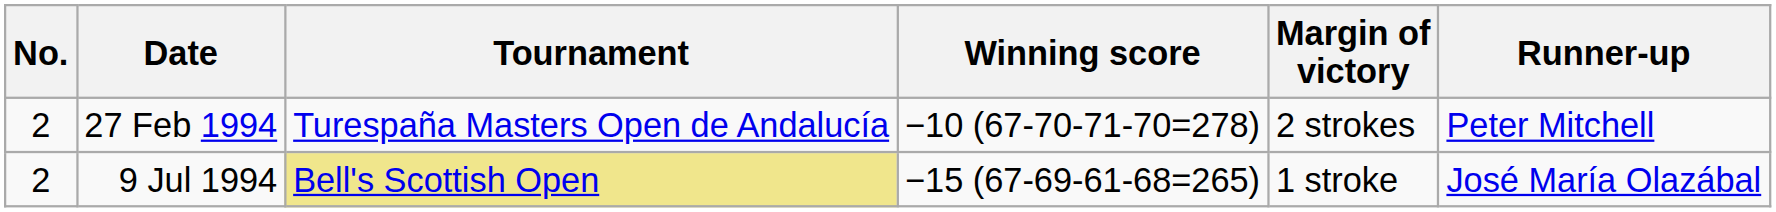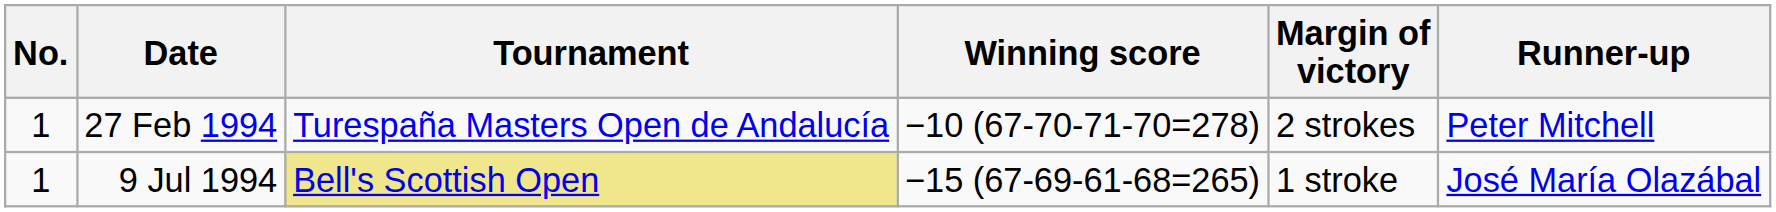27 Feb 1994 | No.: 2 -> 1
9 Jul 1994 | No.: 2 -> 1
